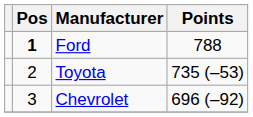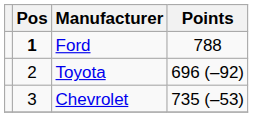Toyota | Points: 735 (–53) -> 696 (–92)
Chevrolet | Points: 696 (–92) -> 735 (–53)
